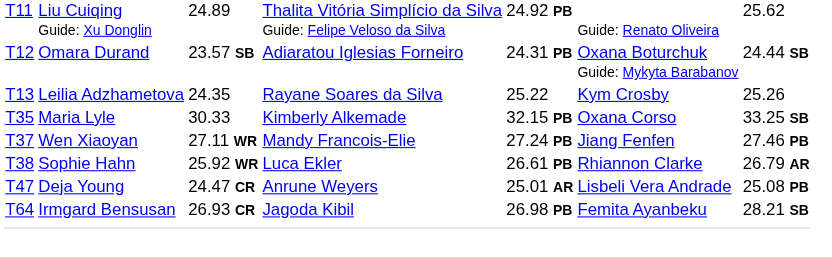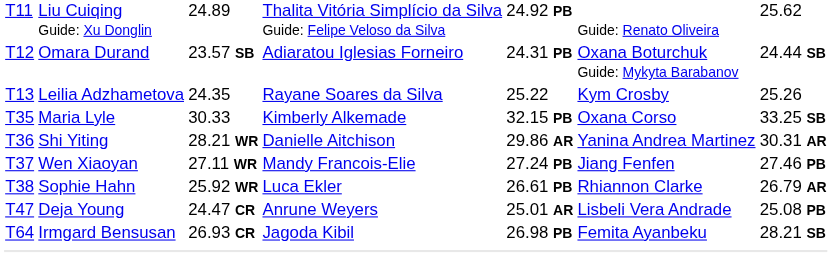+ row: T36 | Shi Yiting | 28.21 WR | Danielle Aitchison | 29.86 AR | Yanina Andrea Martinez | 30.31 AR
